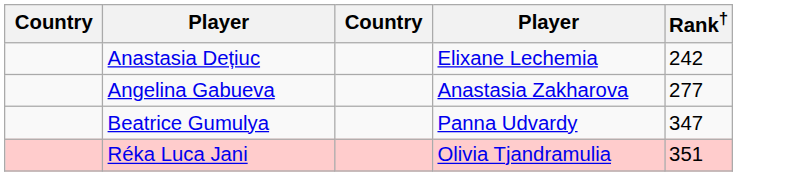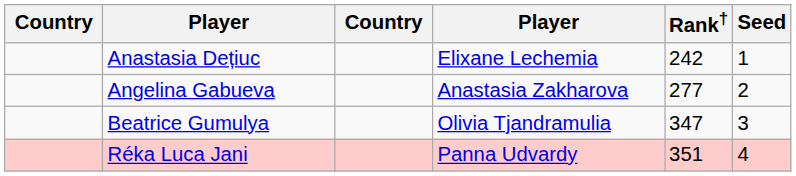+ column: Seed | 1 | 2 | 3 | 4
Beatrice Gumulya | column 4: Panna Udvardy -> Olivia Tjandramulia
Réka Luca Jani | column 4: Olivia Tjandramulia -> Panna Udvardy
